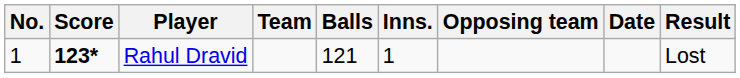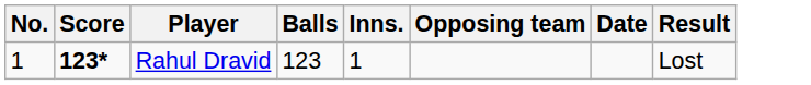- column: Team
Rahul Dravid | Balls: 121 -> 123
